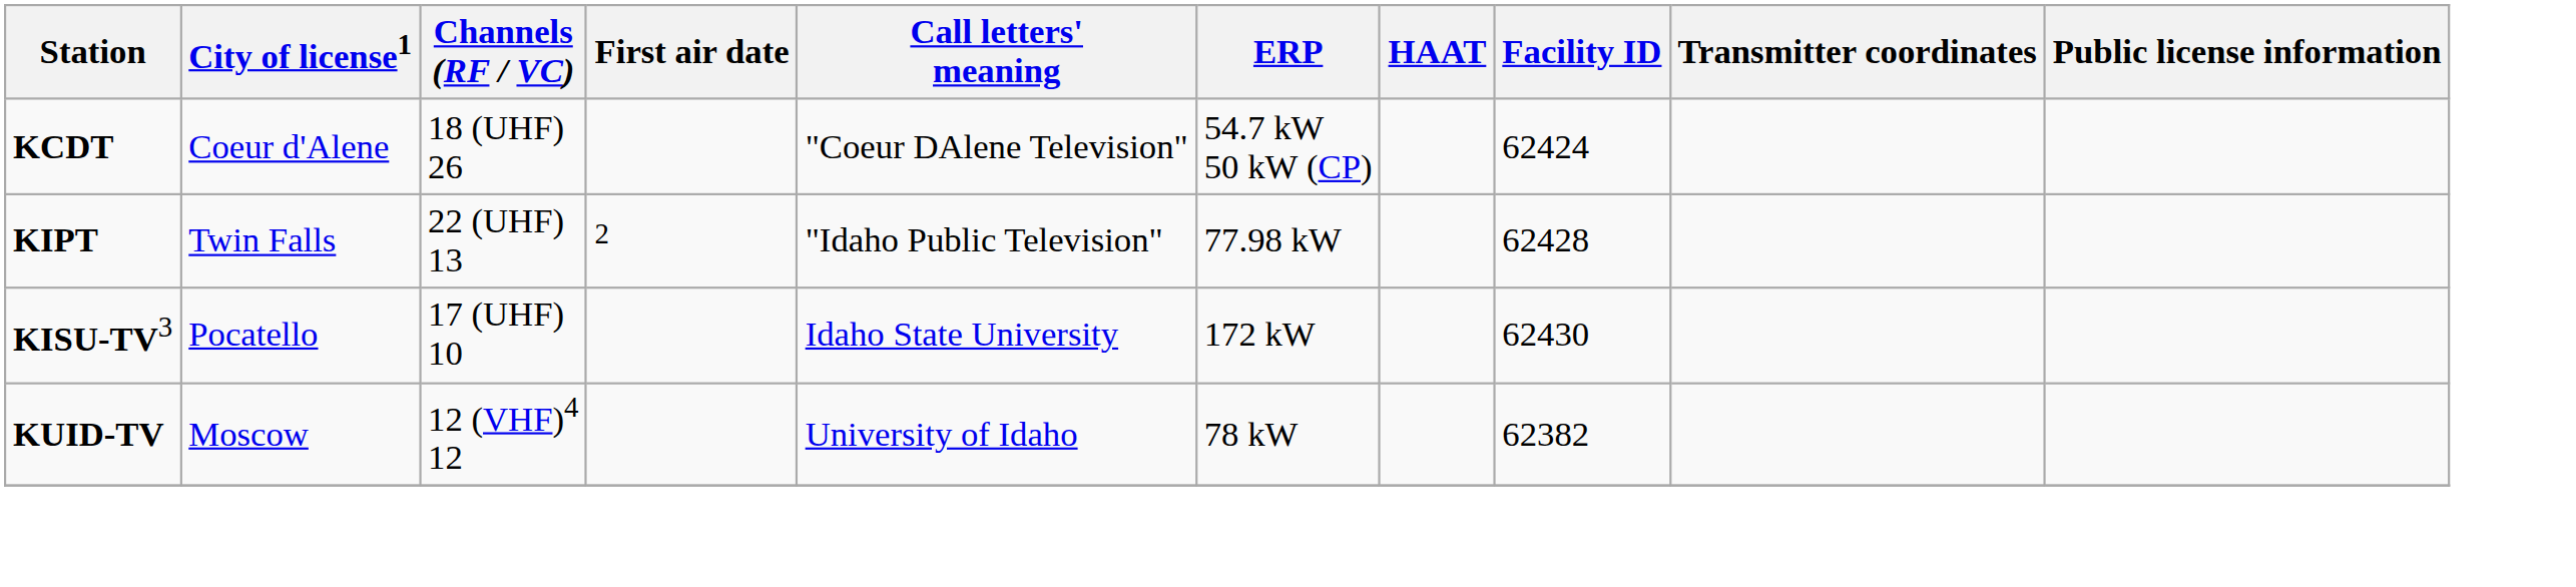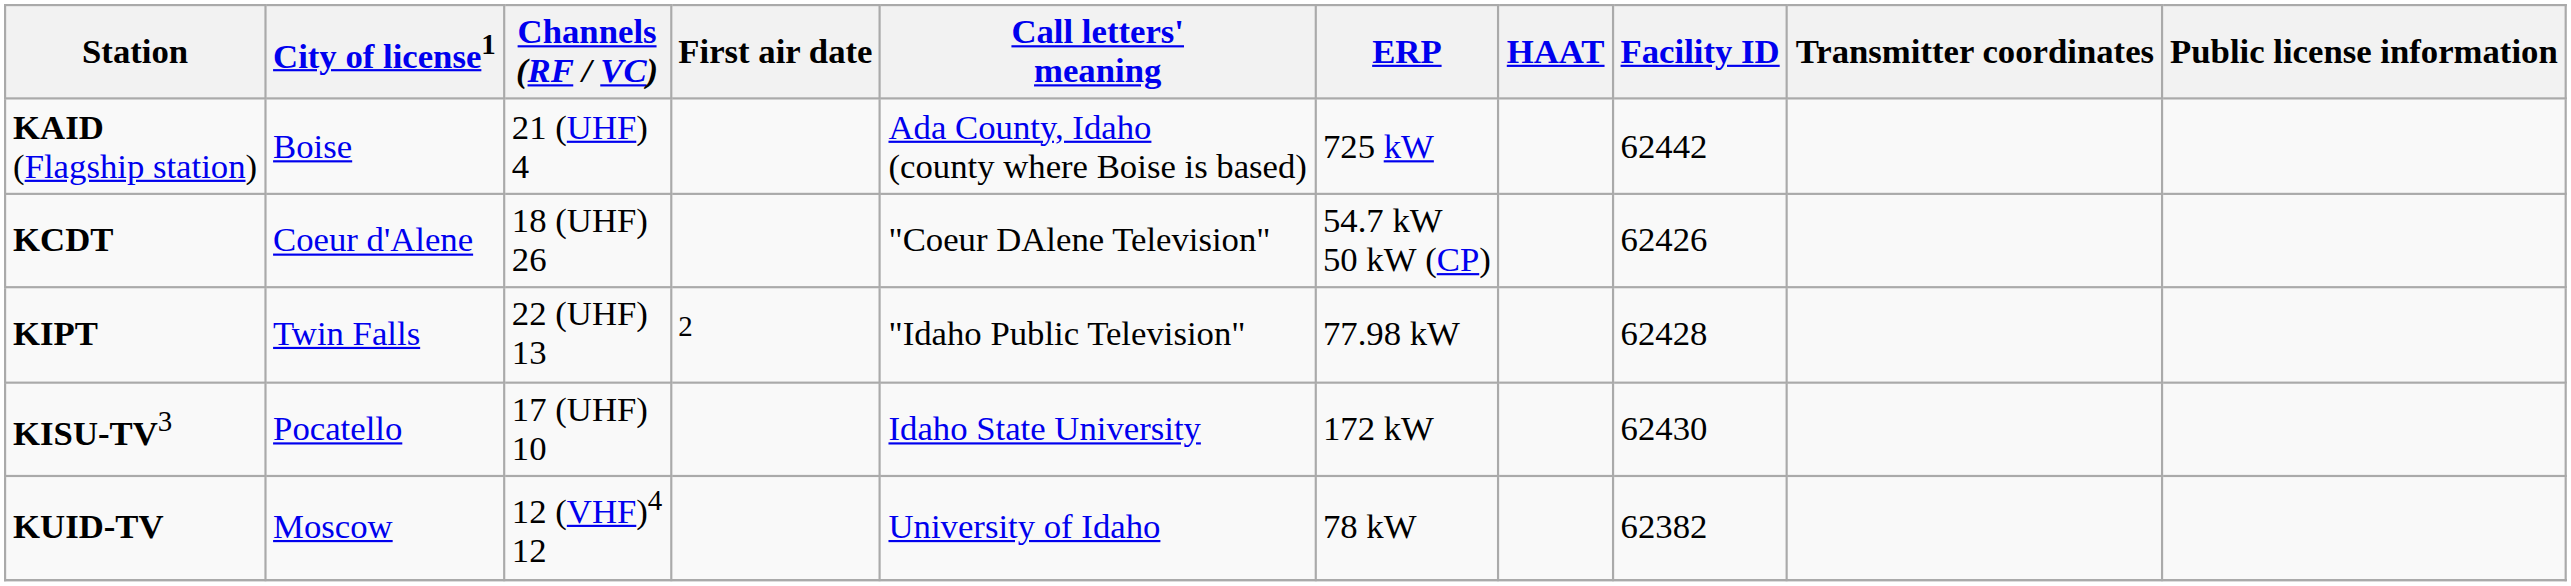+ row: KAID (Flagship station) | Boise | 21 (UHF) 4 | Ada County, Idaho (county where Boise is based) | 725 kW | 62442
KCDT | Facility ID: 62424 -> 62426
